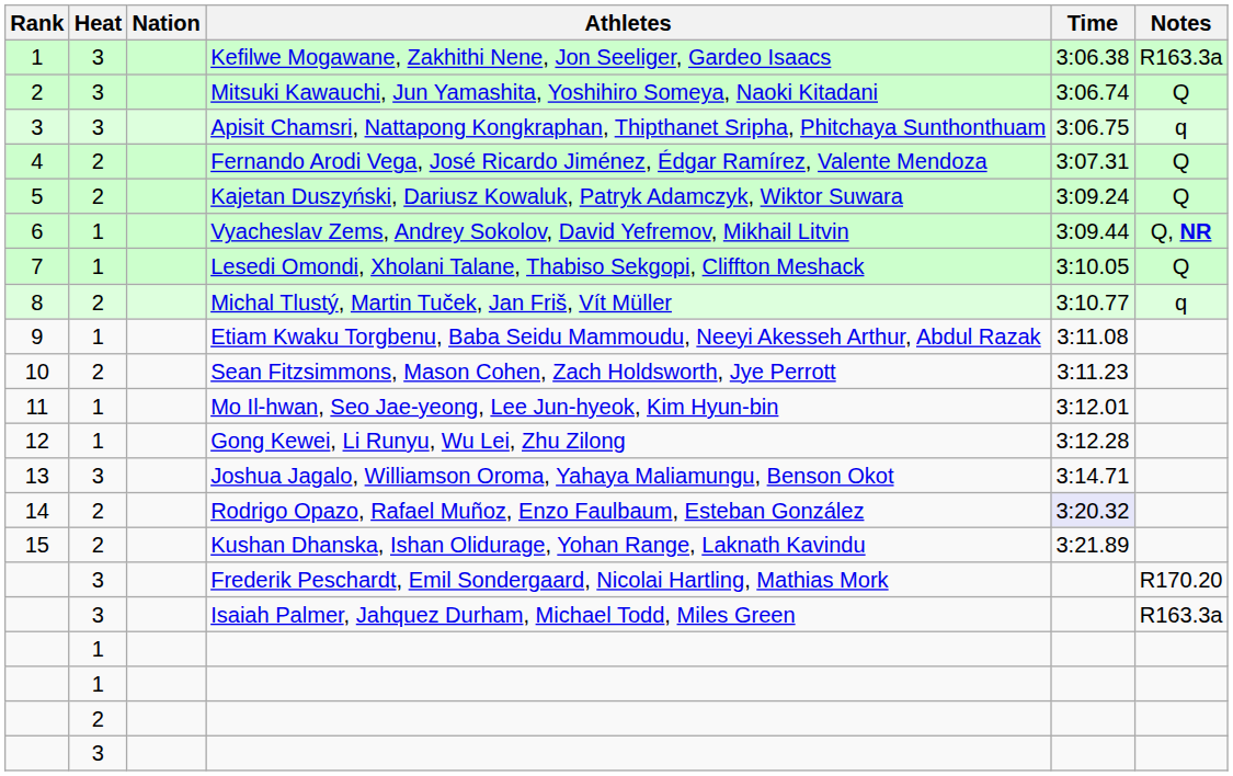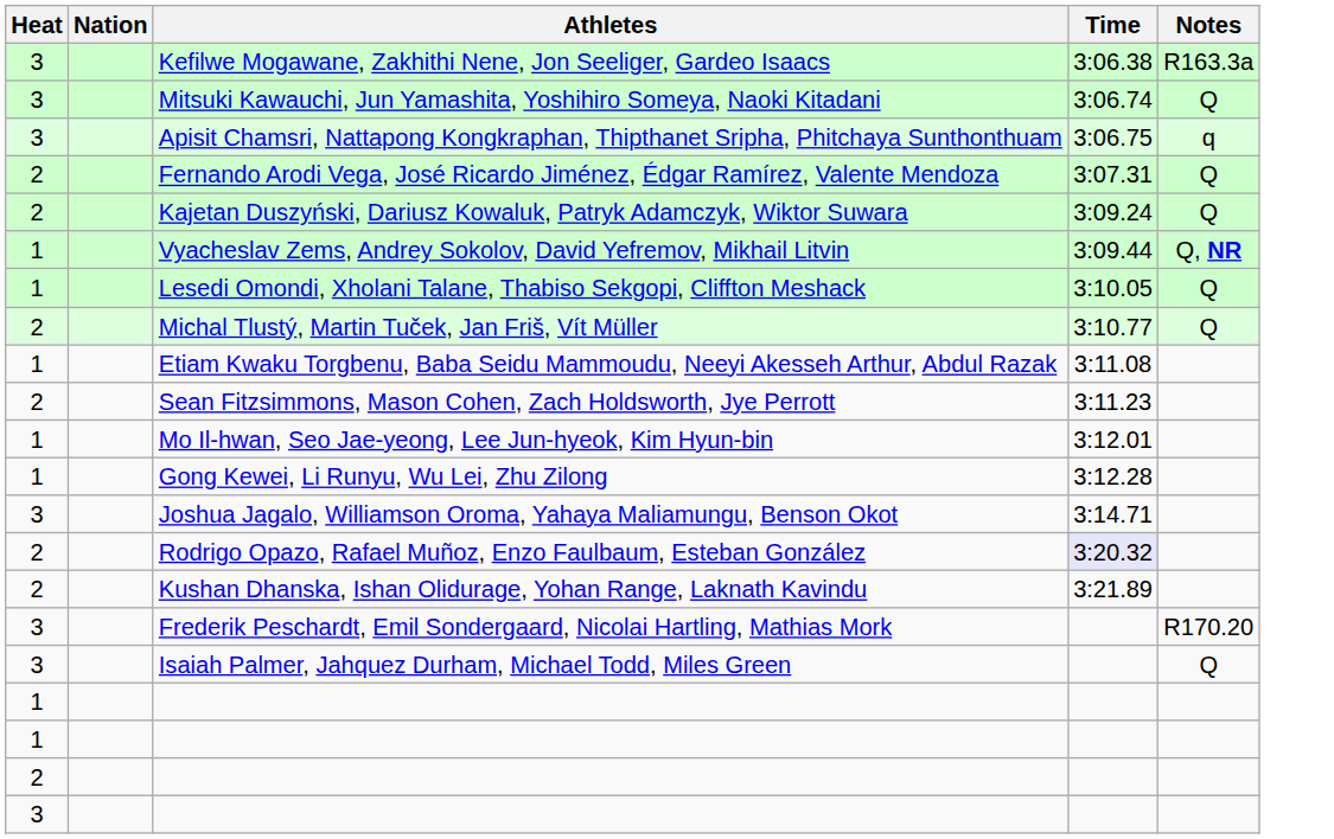- column: Rank | 1 | 2 | 3 | 4 | 5 | 6 | 7 | 8 | 9 | 10 | 11 | 12 | 13 | 14 | 15
Michal Tlustý, Martin Tuček, Jan Friš, Vít Müller | Notes: q -> Q
Isaiah Palmer, Jahquez Durham, Michael Todd, Miles Green | Notes: R163.3a -> Q
